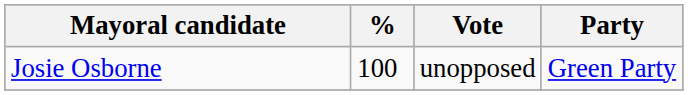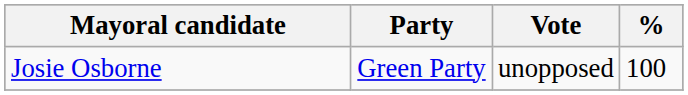columns swapped: Party <-> %
